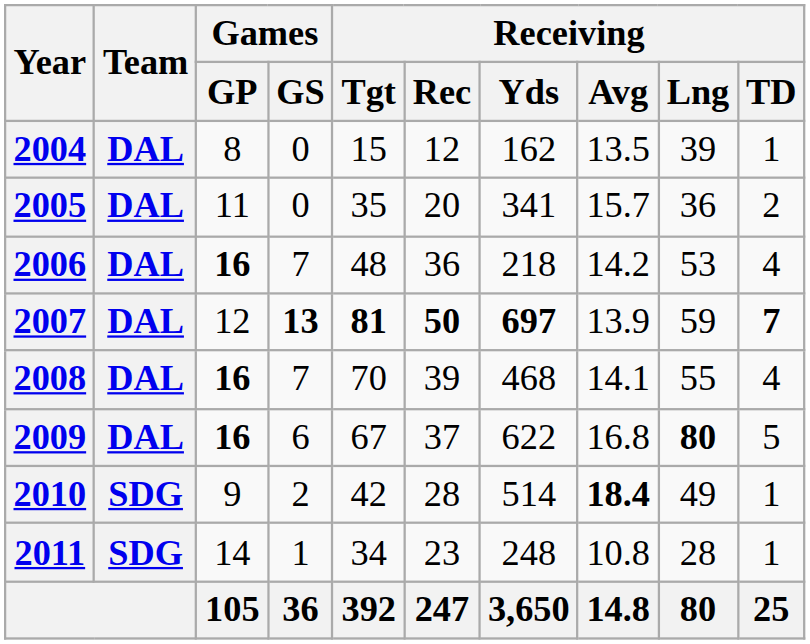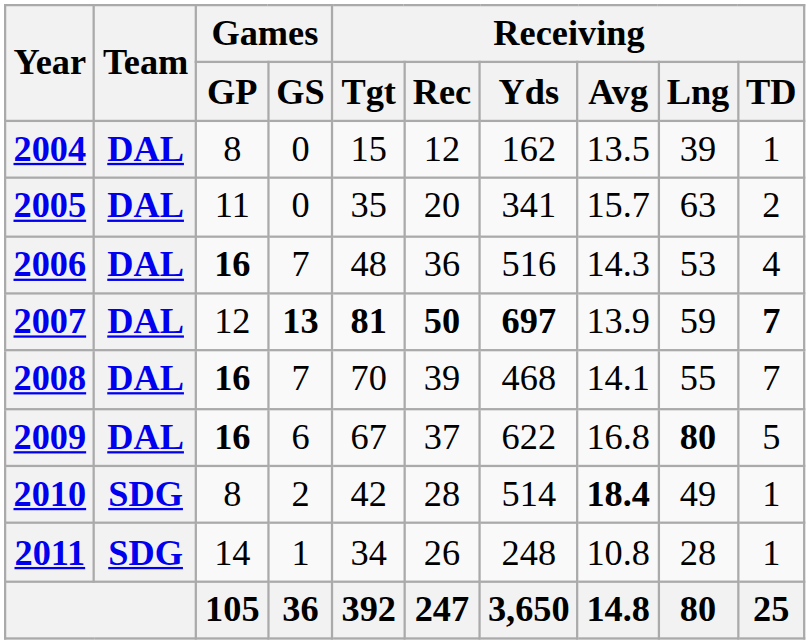2005 | Receiving / Lng: 36 -> 63
2006 | Receiving / Yds: 218 -> 516
2006 | Receiving / Avg: 14.2 -> 14.3
2008 | Receiving / TD: 4 -> 7
2010 | Games / GP: 9 -> 8
2011 | Receiving / Rec: 23 -> 26
